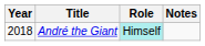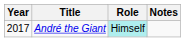André the Giant | Year: 2018 -> 2017
